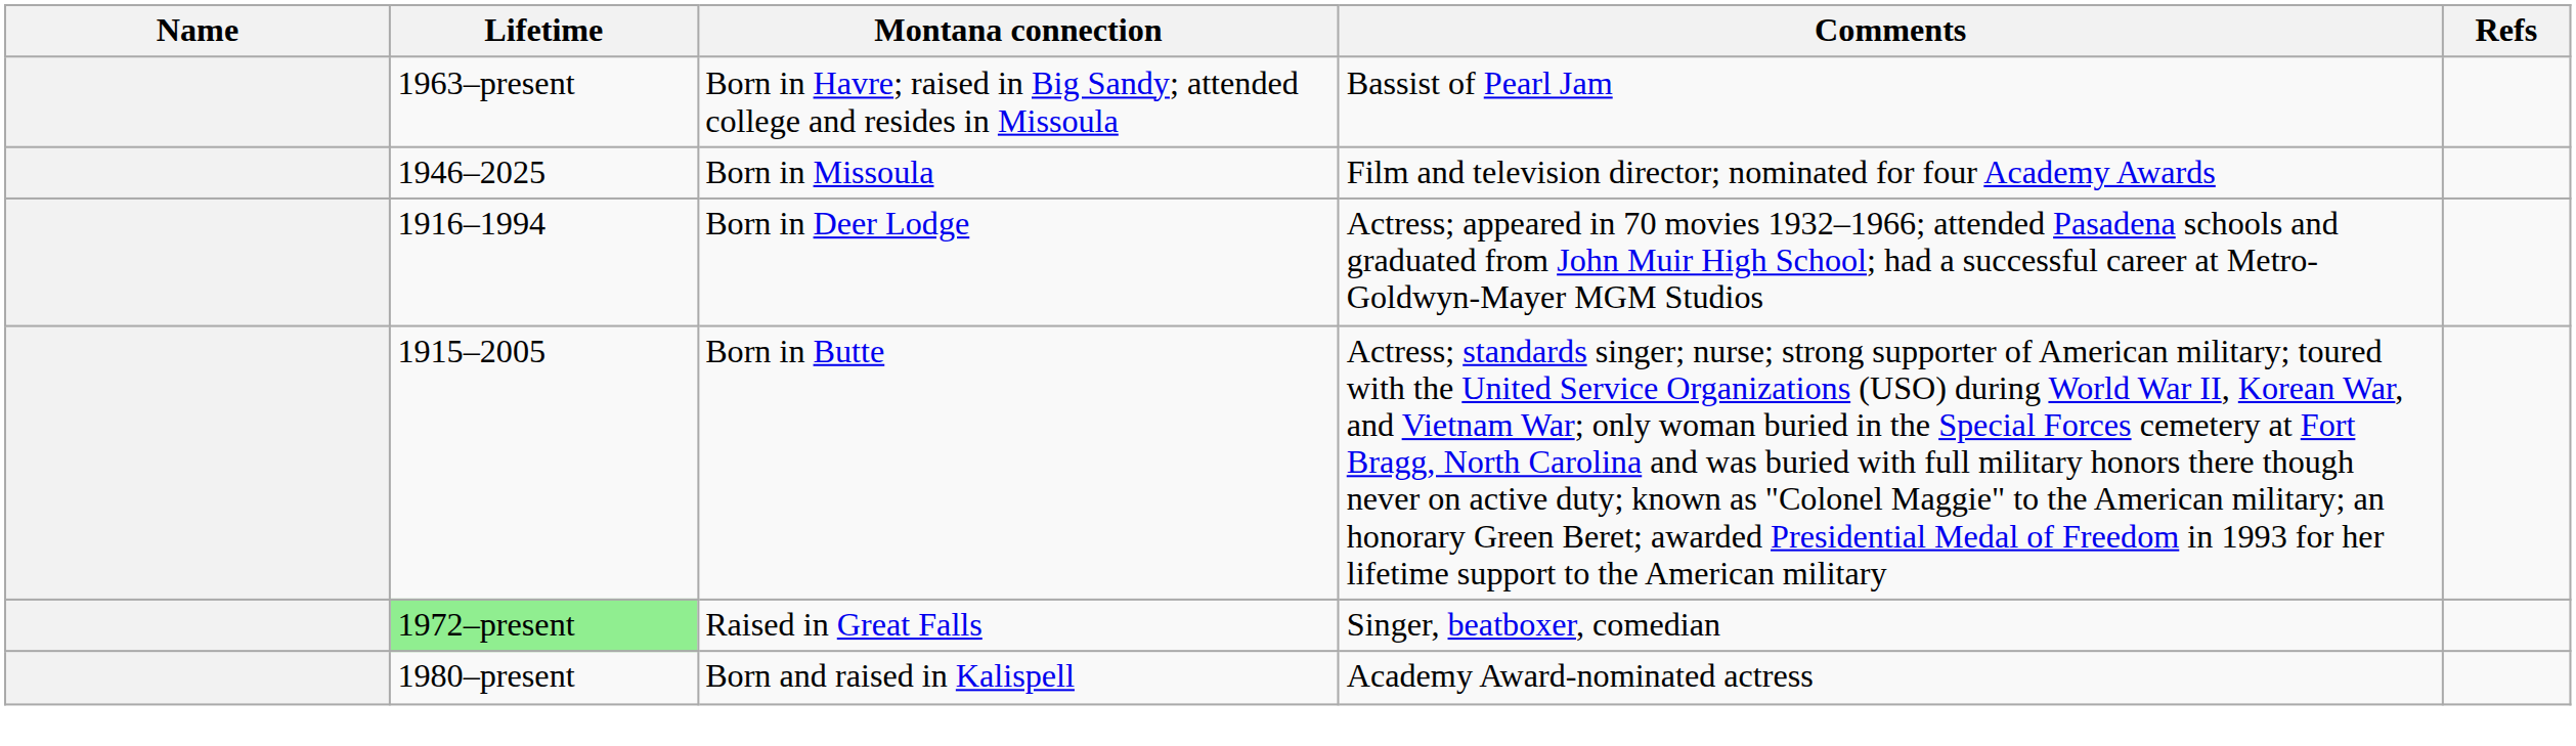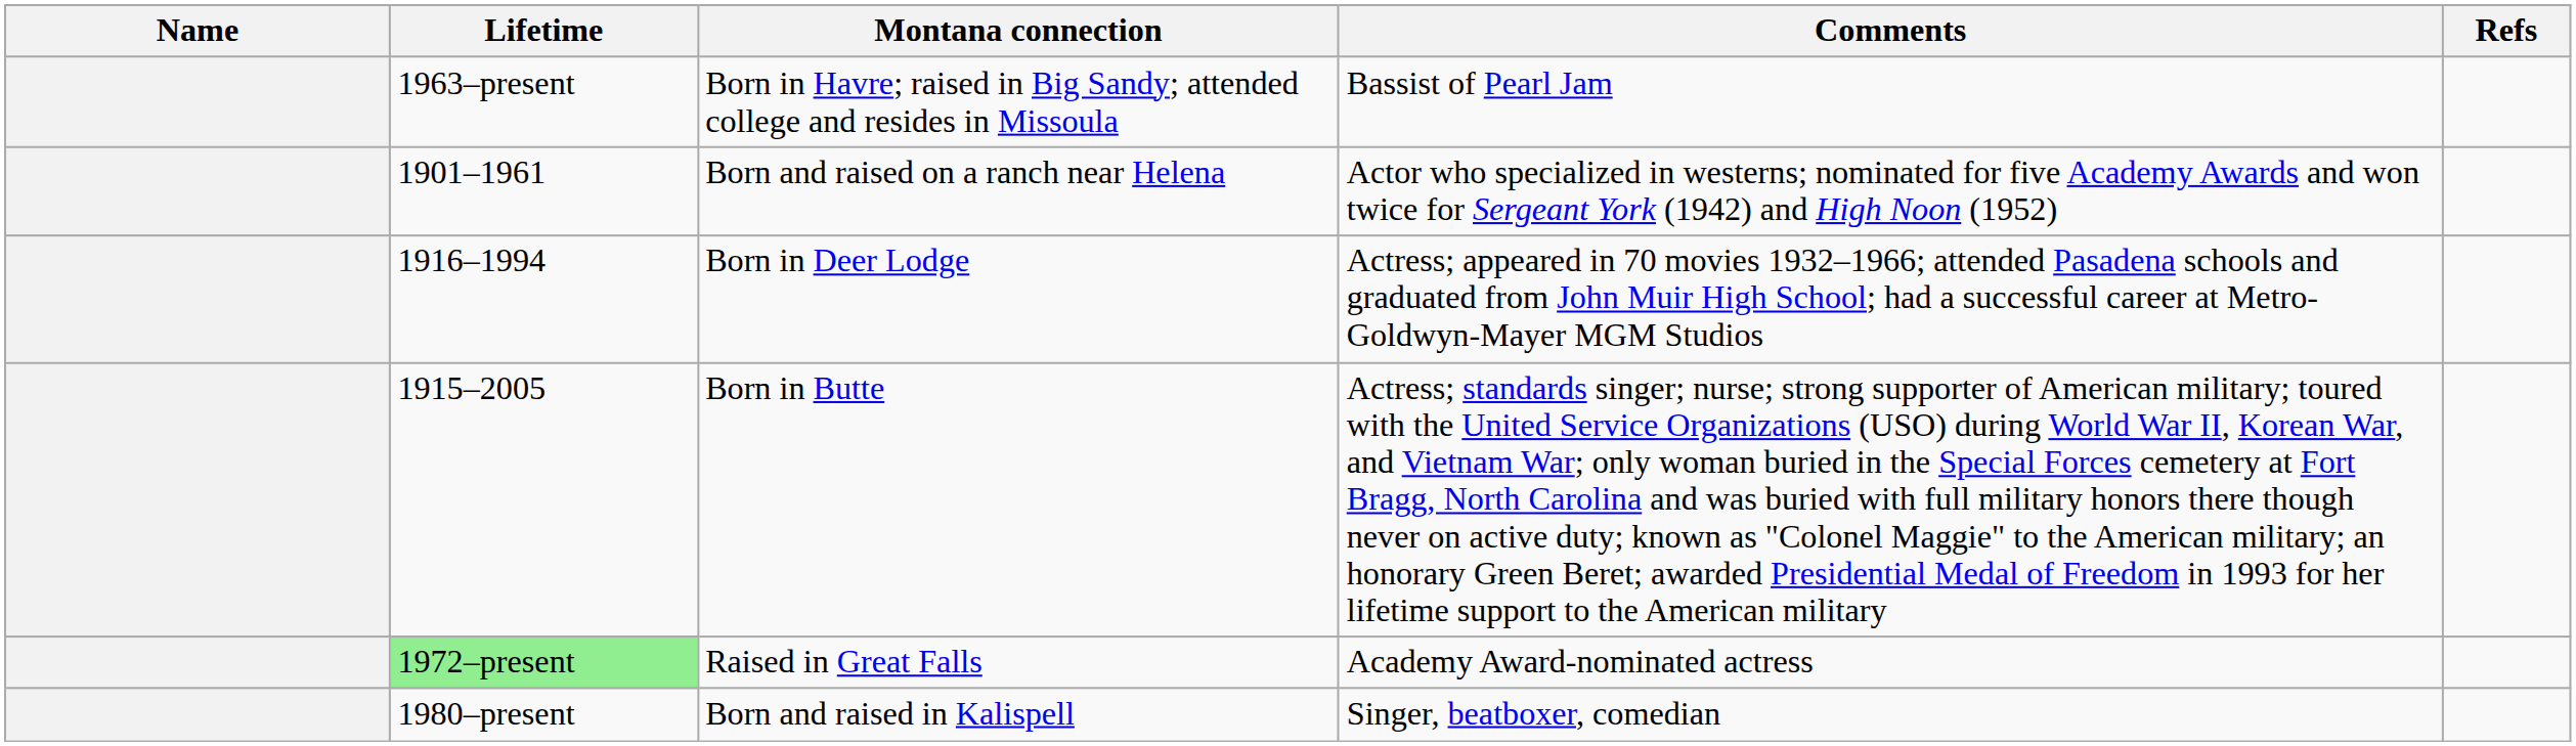+ row: 1901–1961 | Born and raised on a ranch near Helena | Actor who specialized in westerns; nominated for five Academy Awards and won twice for Sergeant York (1942) and High Noon (1952)
- row: 1946–2025 | Born in Missoula | Film and television director; nominated for four Academy Awards
Raised in Great Falls | Comments: Singer, beatboxer, comedian -> Academy Award-nominated actress
Born and raised in Kalispell | Comments: Academy Award-nominated actress -> Singer, beatboxer, comedian
